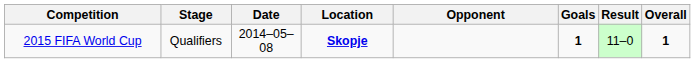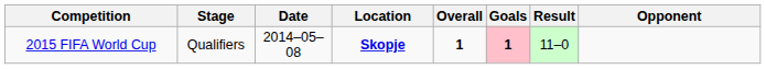columns swapped: Opponent <-> Overall
2015 FIFA World Cup | Goals: no background -> pink background
